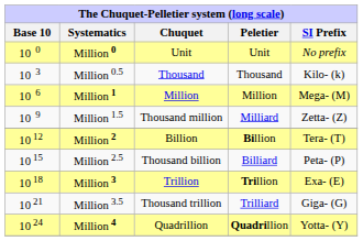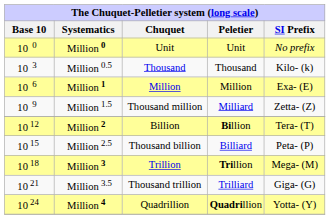Million 1 | SI Prefix: Mega- (M) -> Exa- (E)
Million 3 | SI Prefix: Exa- (E) -> Mega- (M)
